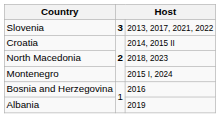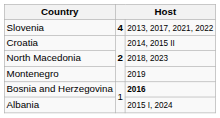Slovenia | column 2: 3 -> 4
Montenegro | column 3: 2015 I, 2024 -> 2019
Bosnia and Herzegovina | column 3: normal -> bold
Albania | column 3: 2019 -> 2015 I, 2024
